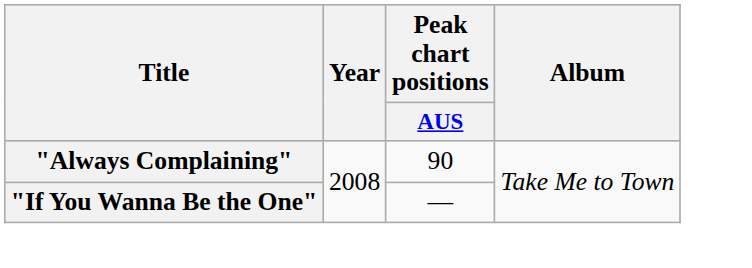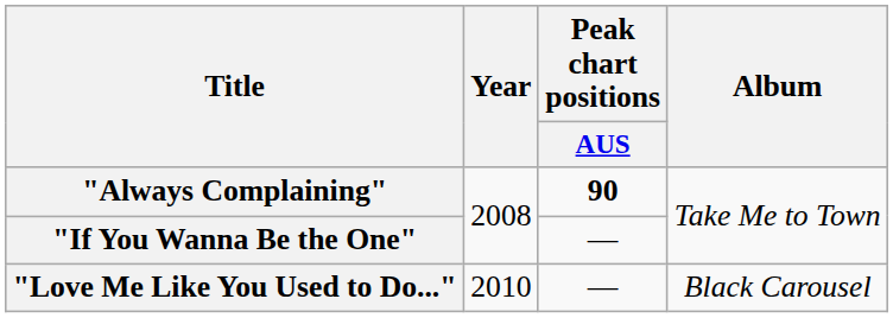"Always Complaining" | Peak chart positions / AUS: normal -> bold
+ row: "Love Me Like You Used to Do..." | 2010 | — | Black Carousel
